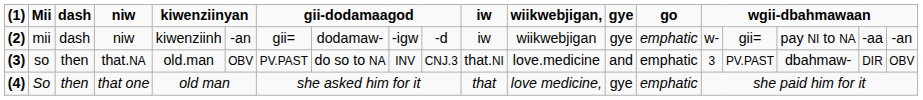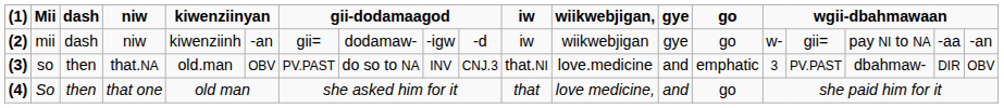mii | go: emphatic -> go
So | gye: gye -> and
So | go: emphatic -> go
